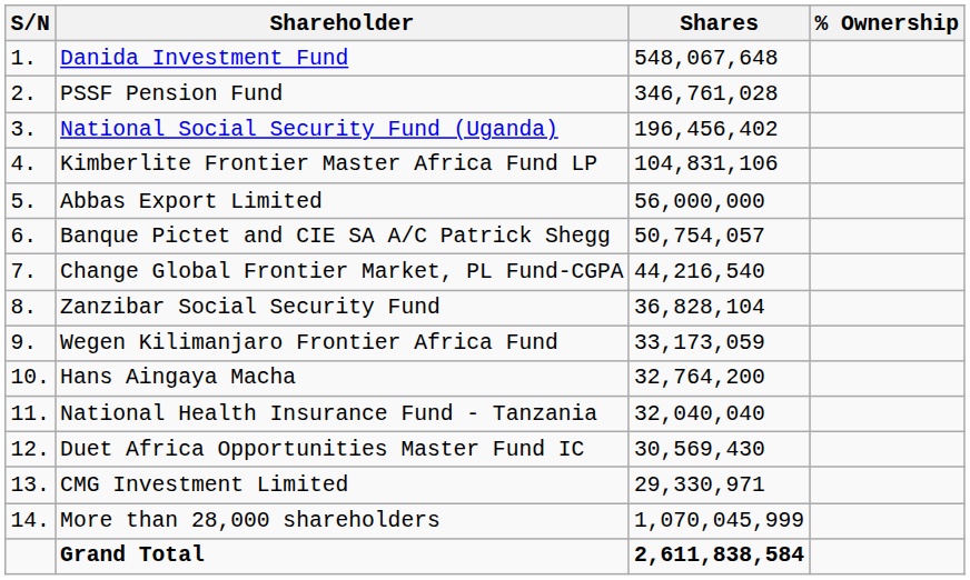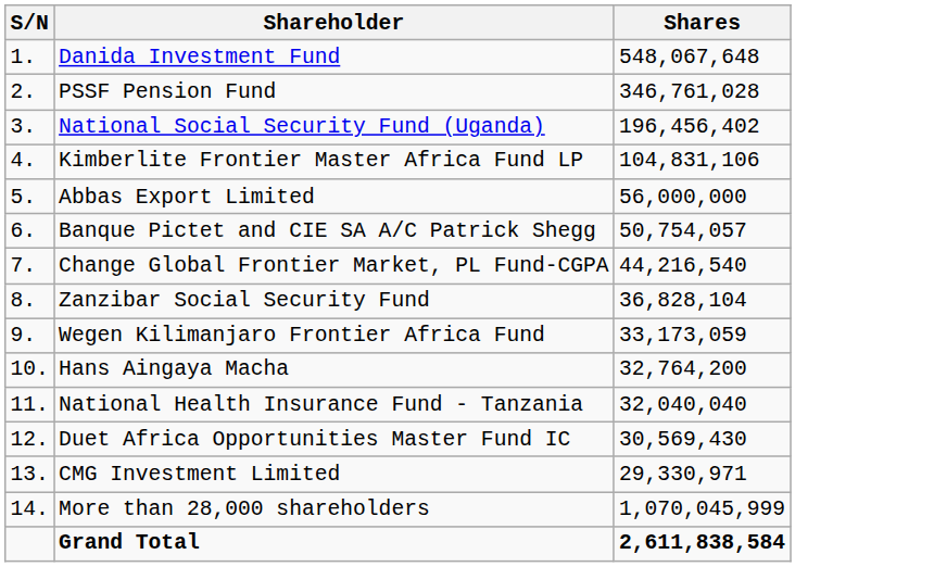- column: % Ownership
